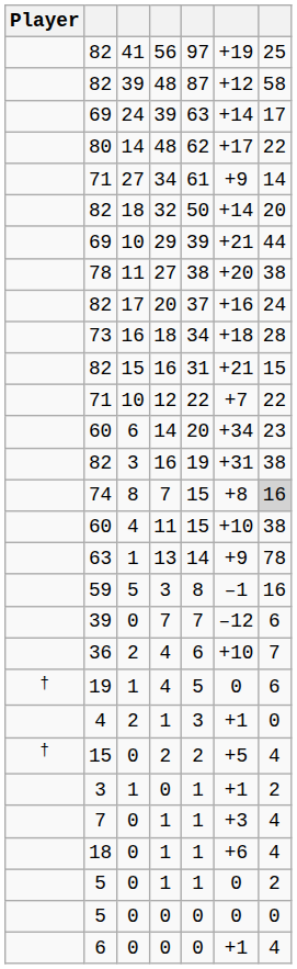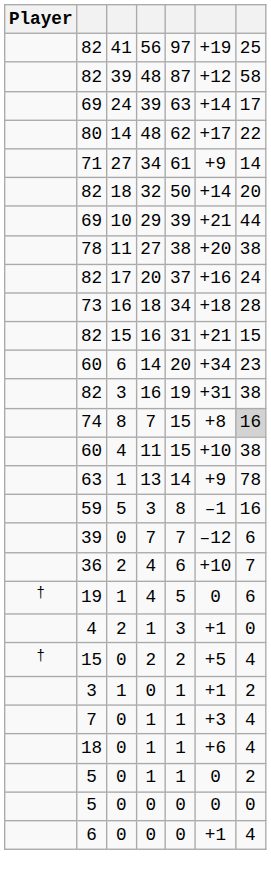- row: 71 | 10 | 12 | 22 | +7 | 22
